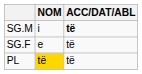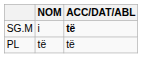- row: SG.F | e | të
PL | NOM: gold background -> no background
